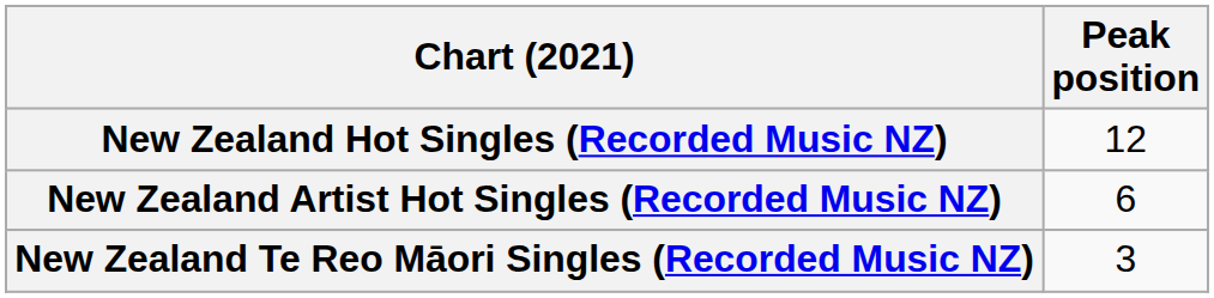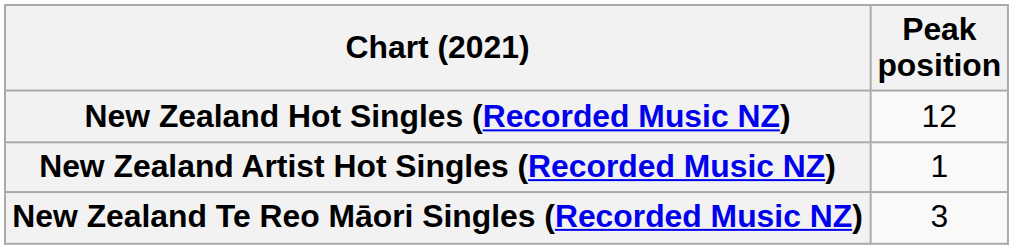New Zealand Artist Hot Singles (Recorded Music NZ) | Peak position: 6 -> 1
